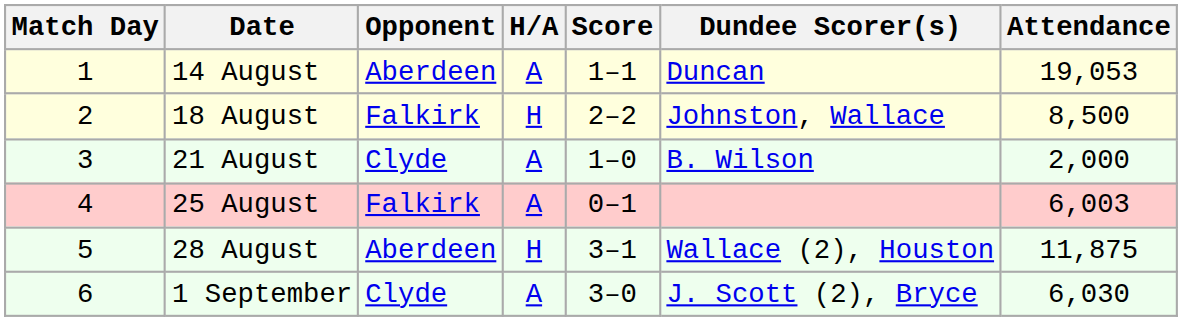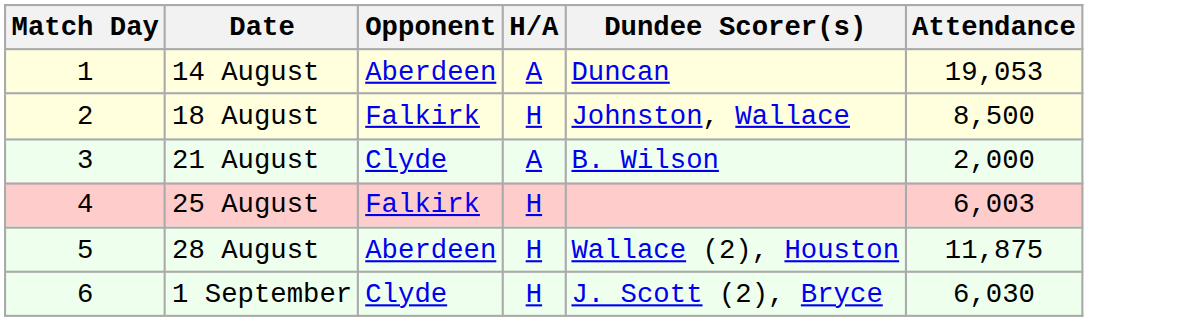- column: Score | 1–1 | 2–2 | 1–0 | 0–1 | 3–1 | 3–0
25 August | H/A: A -> H
1 September | H/A: A -> H
